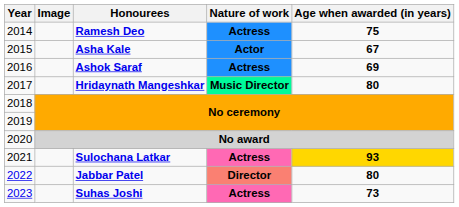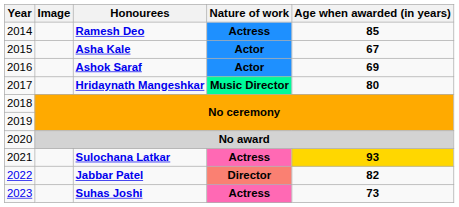Ramesh Deo | Age when awarded (in years): 75 -> 85
Ashok Saraf | Nature of work: Actress -> Actor
Jabbar Patel | Age when awarded (in years): 80 -> 82
